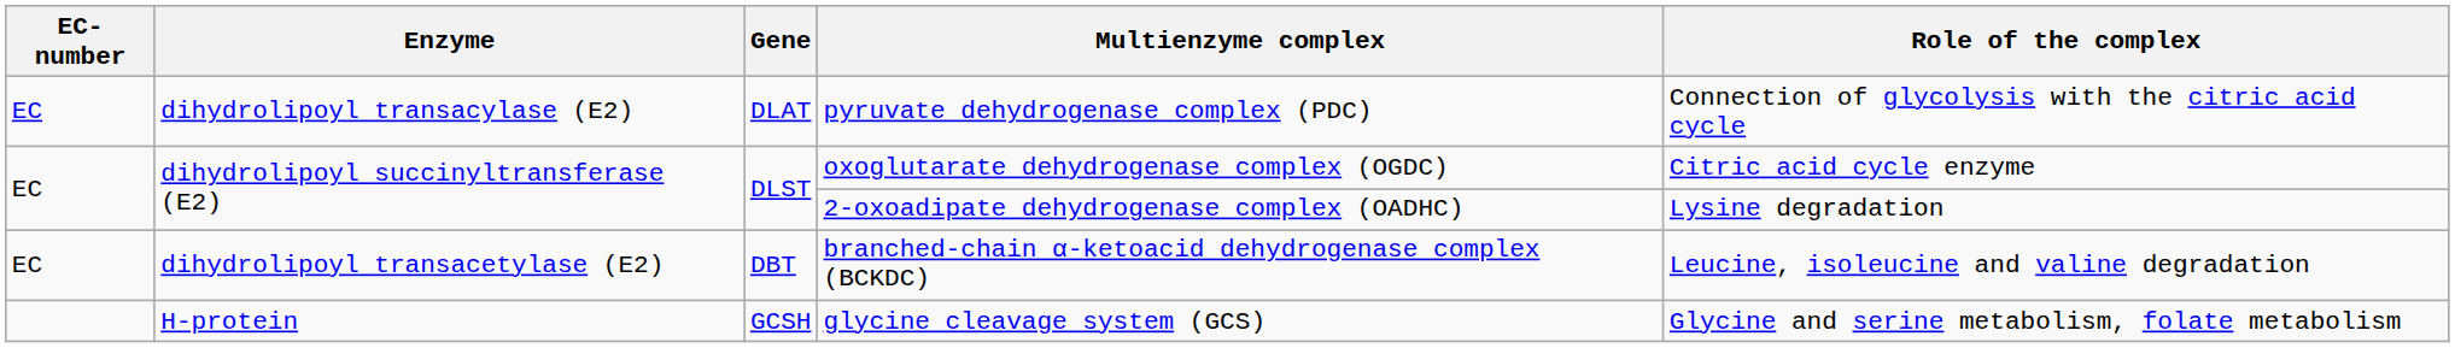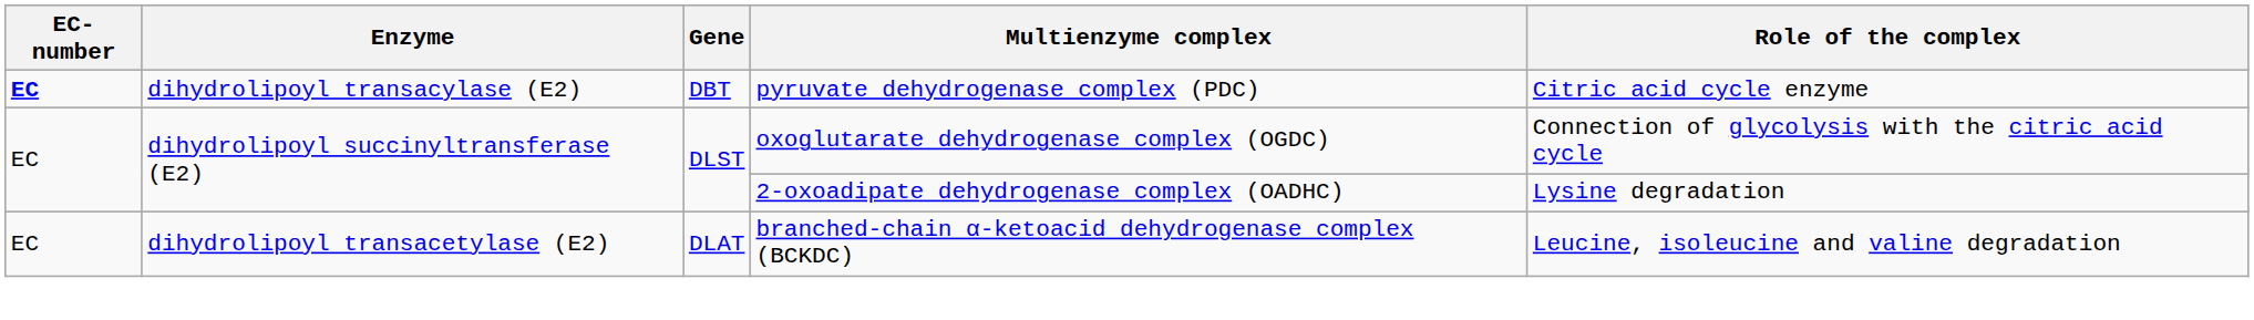pyruvate dehydrogenase complex (PDC) | EC-number: normal -> bold
pyruvate dehydrogenase complex (PDC) | Gene: DLAT -> DBT
pyruvate dehydrogenase complex (PDC) | Role of the complex: Connection of glycolysis with the citric acid cycle -> Citric acid cycle enzyme
oxoglutarate dehydrogenase complex (OGDC) | Role of the complex: Citric acid cycle enzyme -> Connection of glycolysis with the citric acid cycle
branched-chain α-ketoacid dehydrogenase complex (BCKDC) | Gene: DBT -> DLAT
- row: H-protein | GCSH | glycine cleavage system (GCS) | Glycine and serine metabolism, folate metabolism
